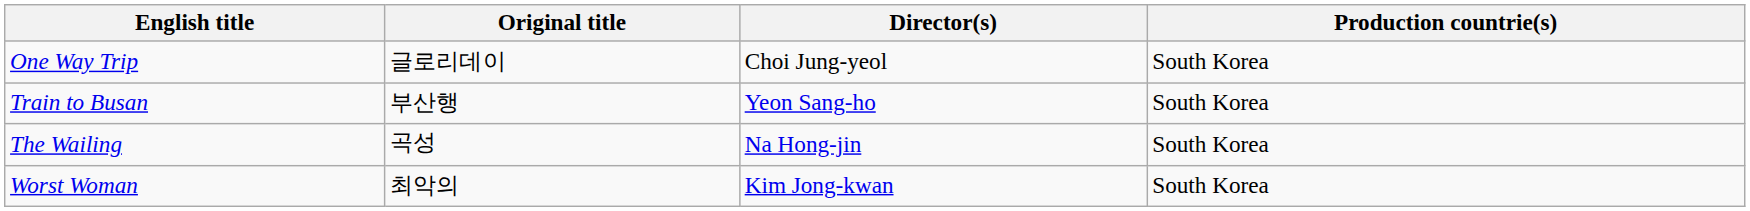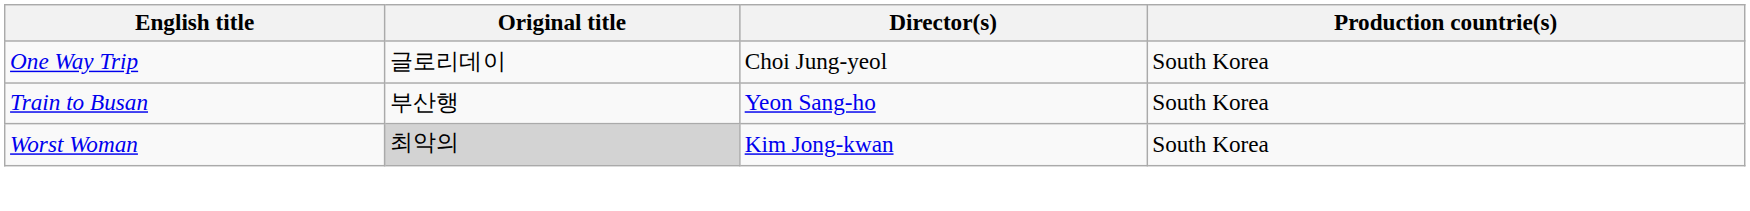- row: The Wailing | 곡성 | Na Hong-jin | South Korea
Worst Woman | Original title: no background -> lightgrey background
